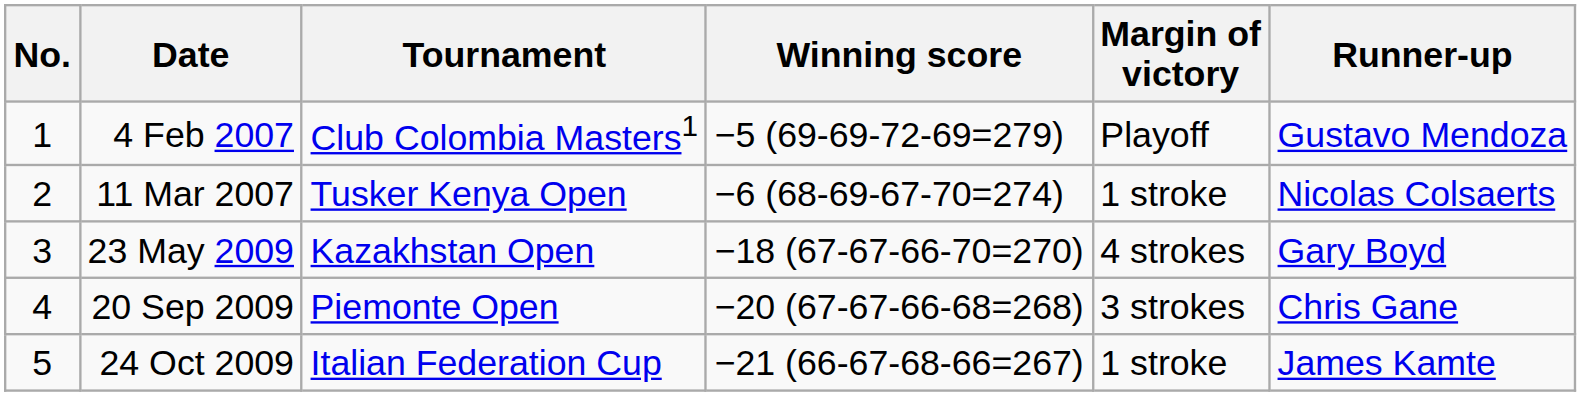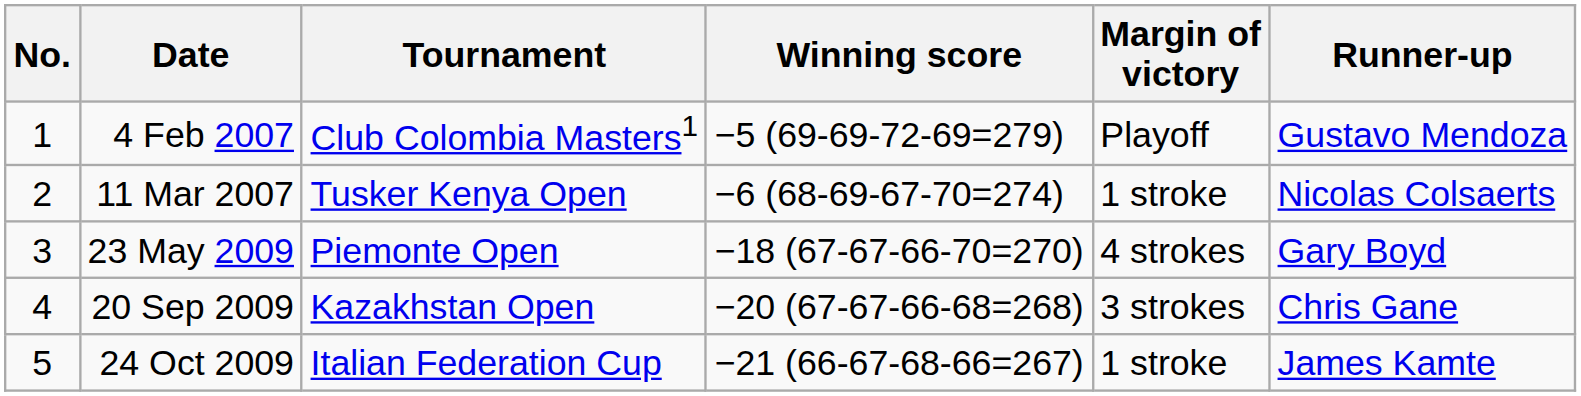23 May 2009 | Tournament: Kazakhstan Open -> Piemonte Open
20 Sep 2009 | Tournament: Piemonte Open -> Kazakhstan Open
